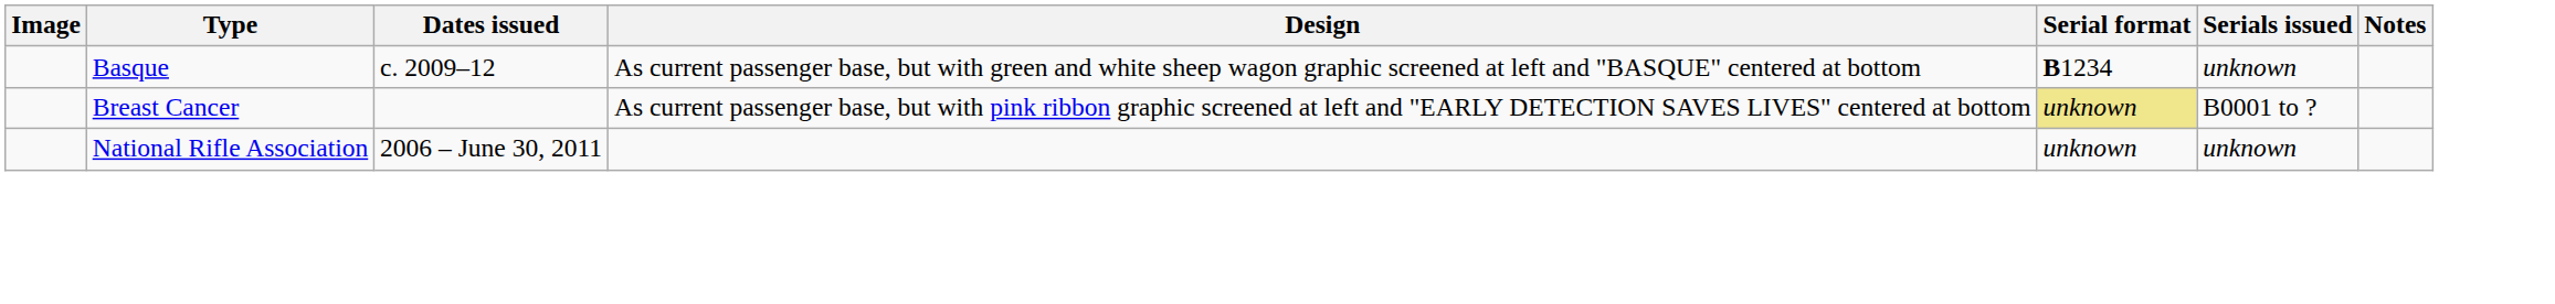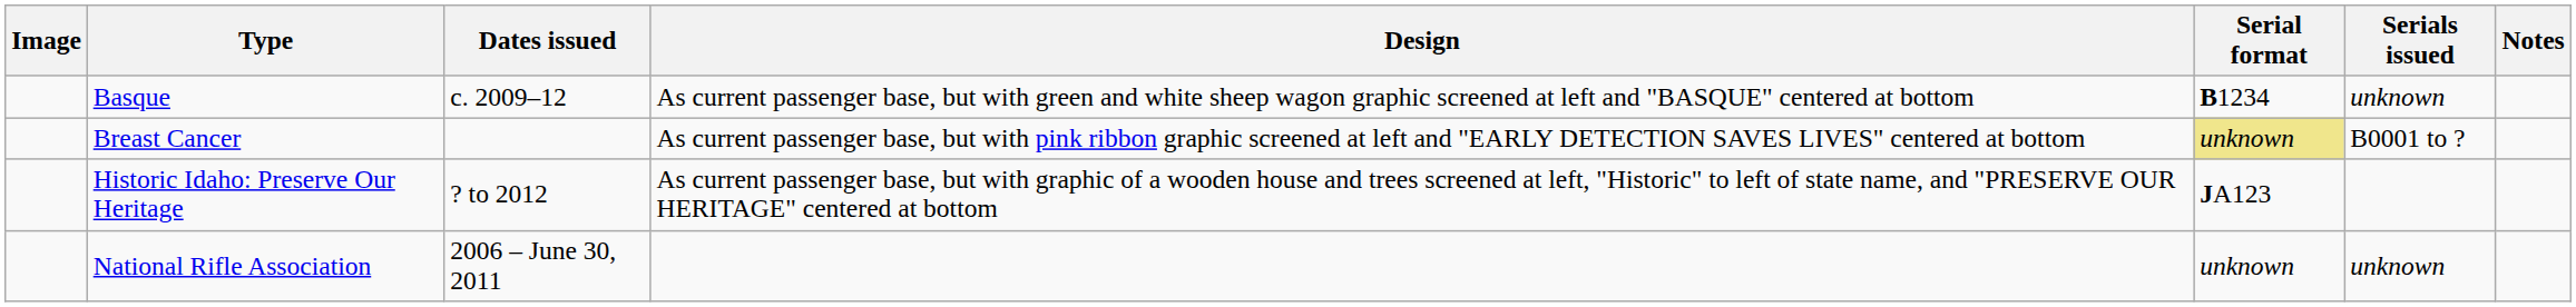+ row: Historic Idaho: Preserve Our Heritage | ? to 2012 | As current passenger base, but with graphic of a wooden house and trees screened at left, "Historic" to left of state name, and "PRESERVE OUR HERITAGE" centered at bottom | JA123
